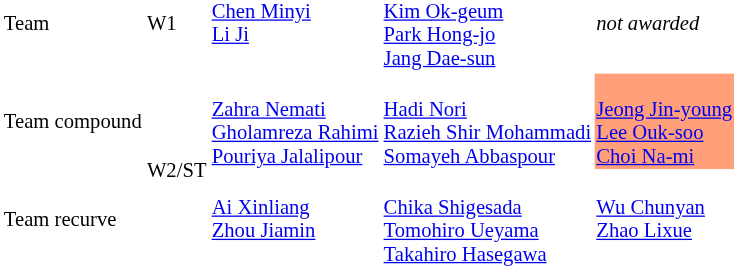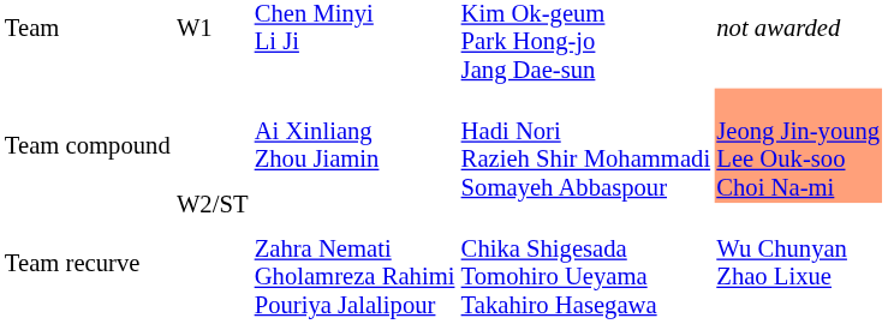Team compound | column 3: Zahra Nemati Gholamreza Rahimi Pouriya Jalalipour -> Ai Xinliang Zhou Jiamin
Team recurve | column 3: Ai Xinliang Zhou Jiamin -> Zahra Nemati Gholamreza Rahimi Pouriya Jalalipour
